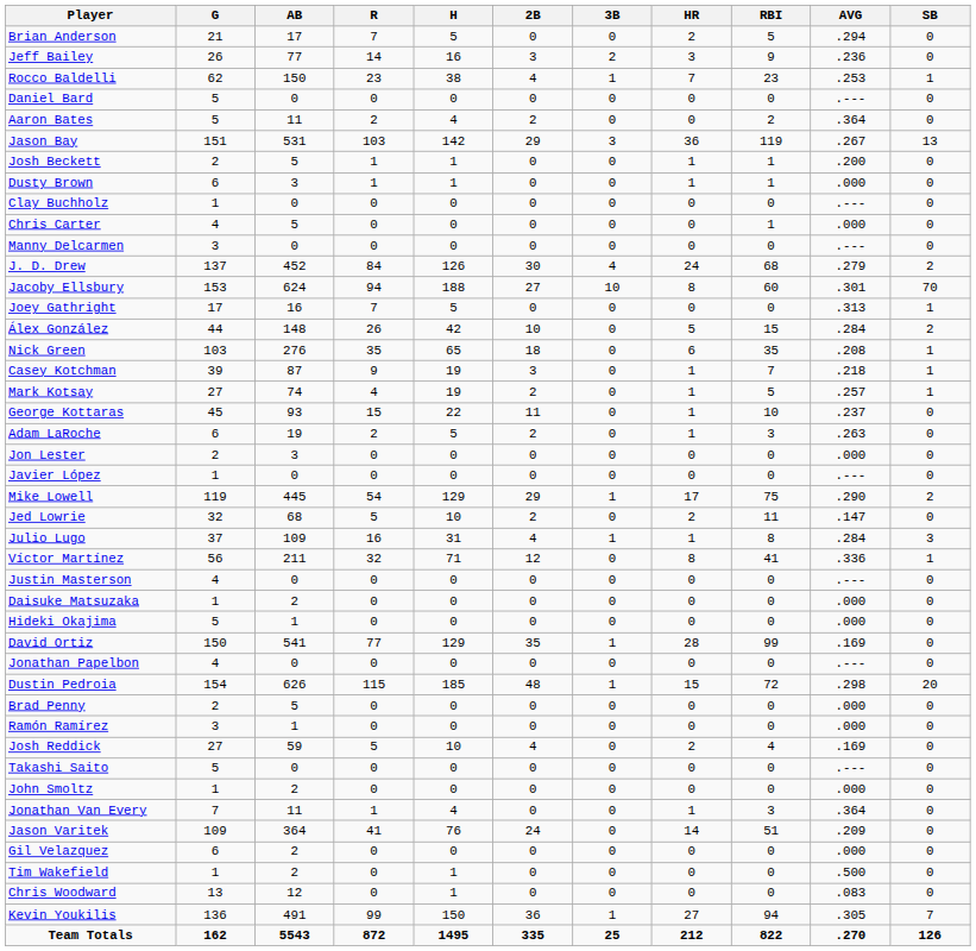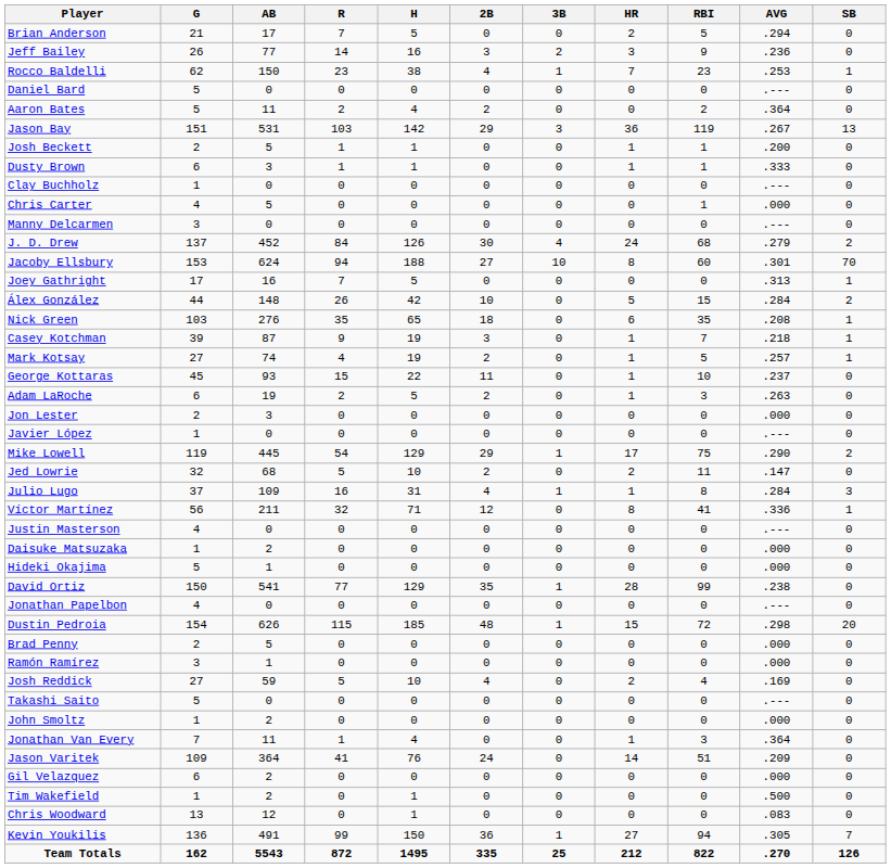Dusty Brown | AVG: .000 -> .333
David Ortiz | AVG: .169 -> .238
